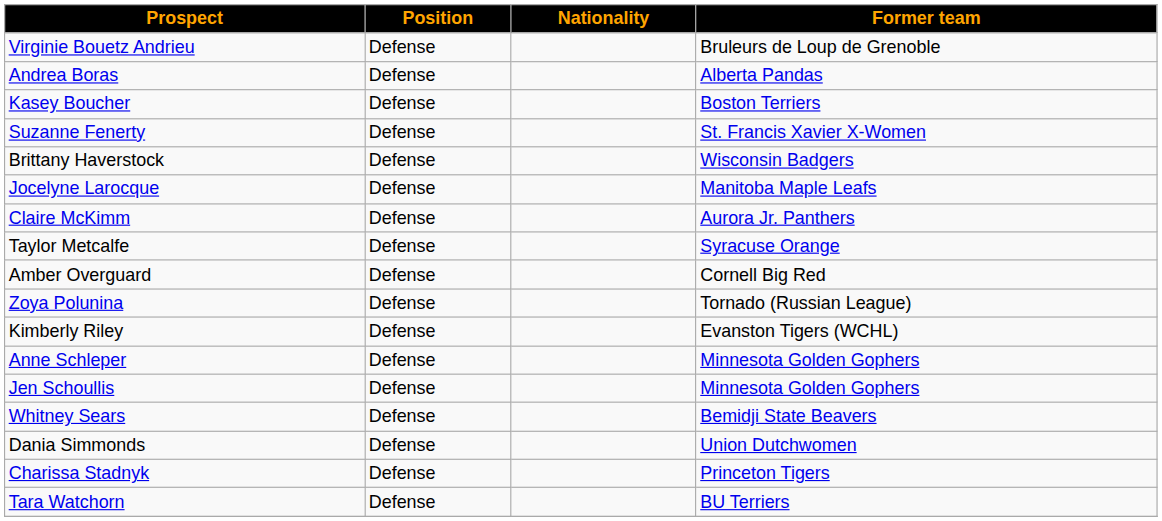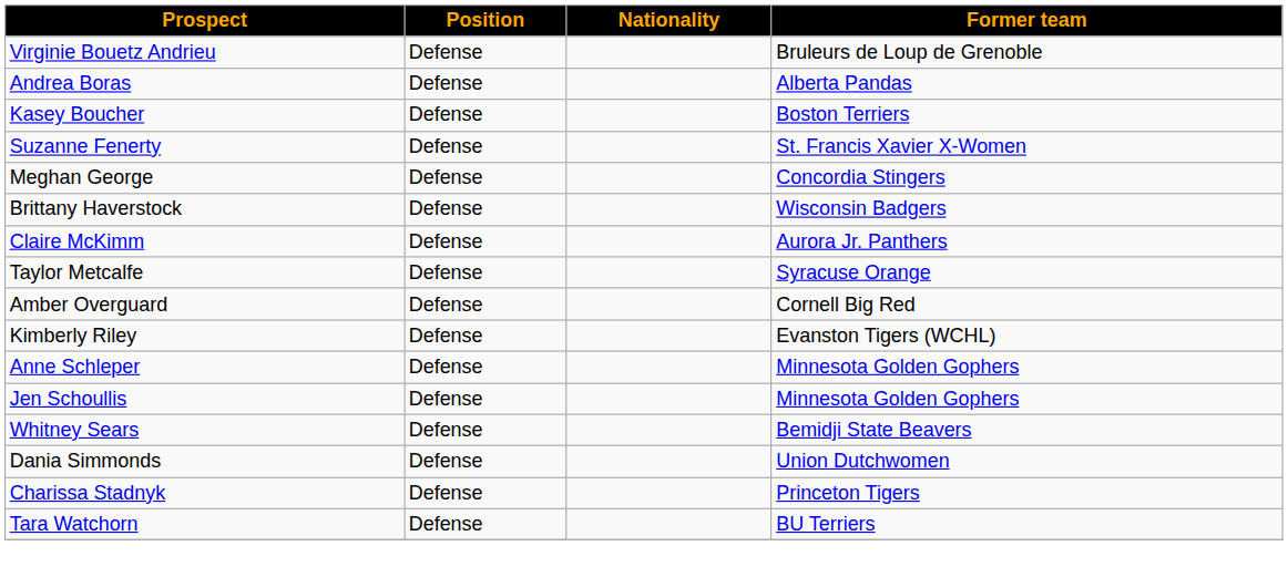+ row: Meghan George | Defense | Concordia Stingers
- row: Jocelyne Larocque | Defense | Manitoba Maple Leafs
- row: Zoya Polunina | Defense | Tornado (Russian League)
